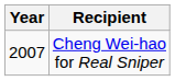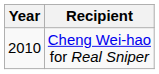Cheng Wei-hao for Real Sniper | Year: 2007 -> 2010
